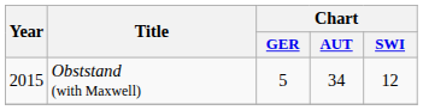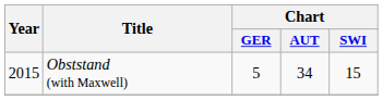Obststand (with Maxwell) | Chart / SWI: 12 -> 15
